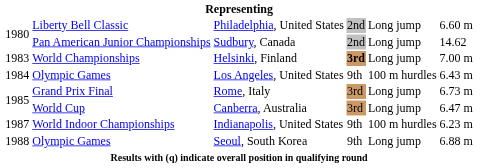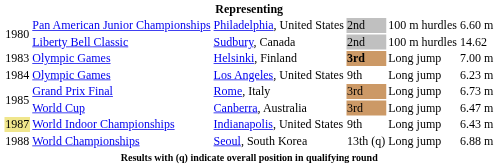Philadelphia, United States | column 2: Liberty Bell Classic -> Pan American Junior Championships
Philadelphia, United States | column 5: Long jump -> 100 m hurdles
Sudbury, Canada | column 2: Pan American Junior Championships -> Liberty Bell Classic
Sudbury, Canada | column 5: Long jump -> 100 m hurdles
Helsinki, Finland | column 2: World Championships -> Olympic Games
Los Angeles, United States | column 5: 100 m hurdles -> Long jump
Los Angeles, United States | column 6: 6.43 m -> 6.23 m
Indianapolis, United States | column 1: no background -> khaki background
Indianapolis, United States | column 5: 100 m hurdles -> Long jump
Indianapolis, United States | column 6: 6.23 m -> 6.43 m
Seoul, South Korea | column 2: Olympic Games -> World Championships
Seoul, South Korea | column 4: 9th -> 13th (q)
